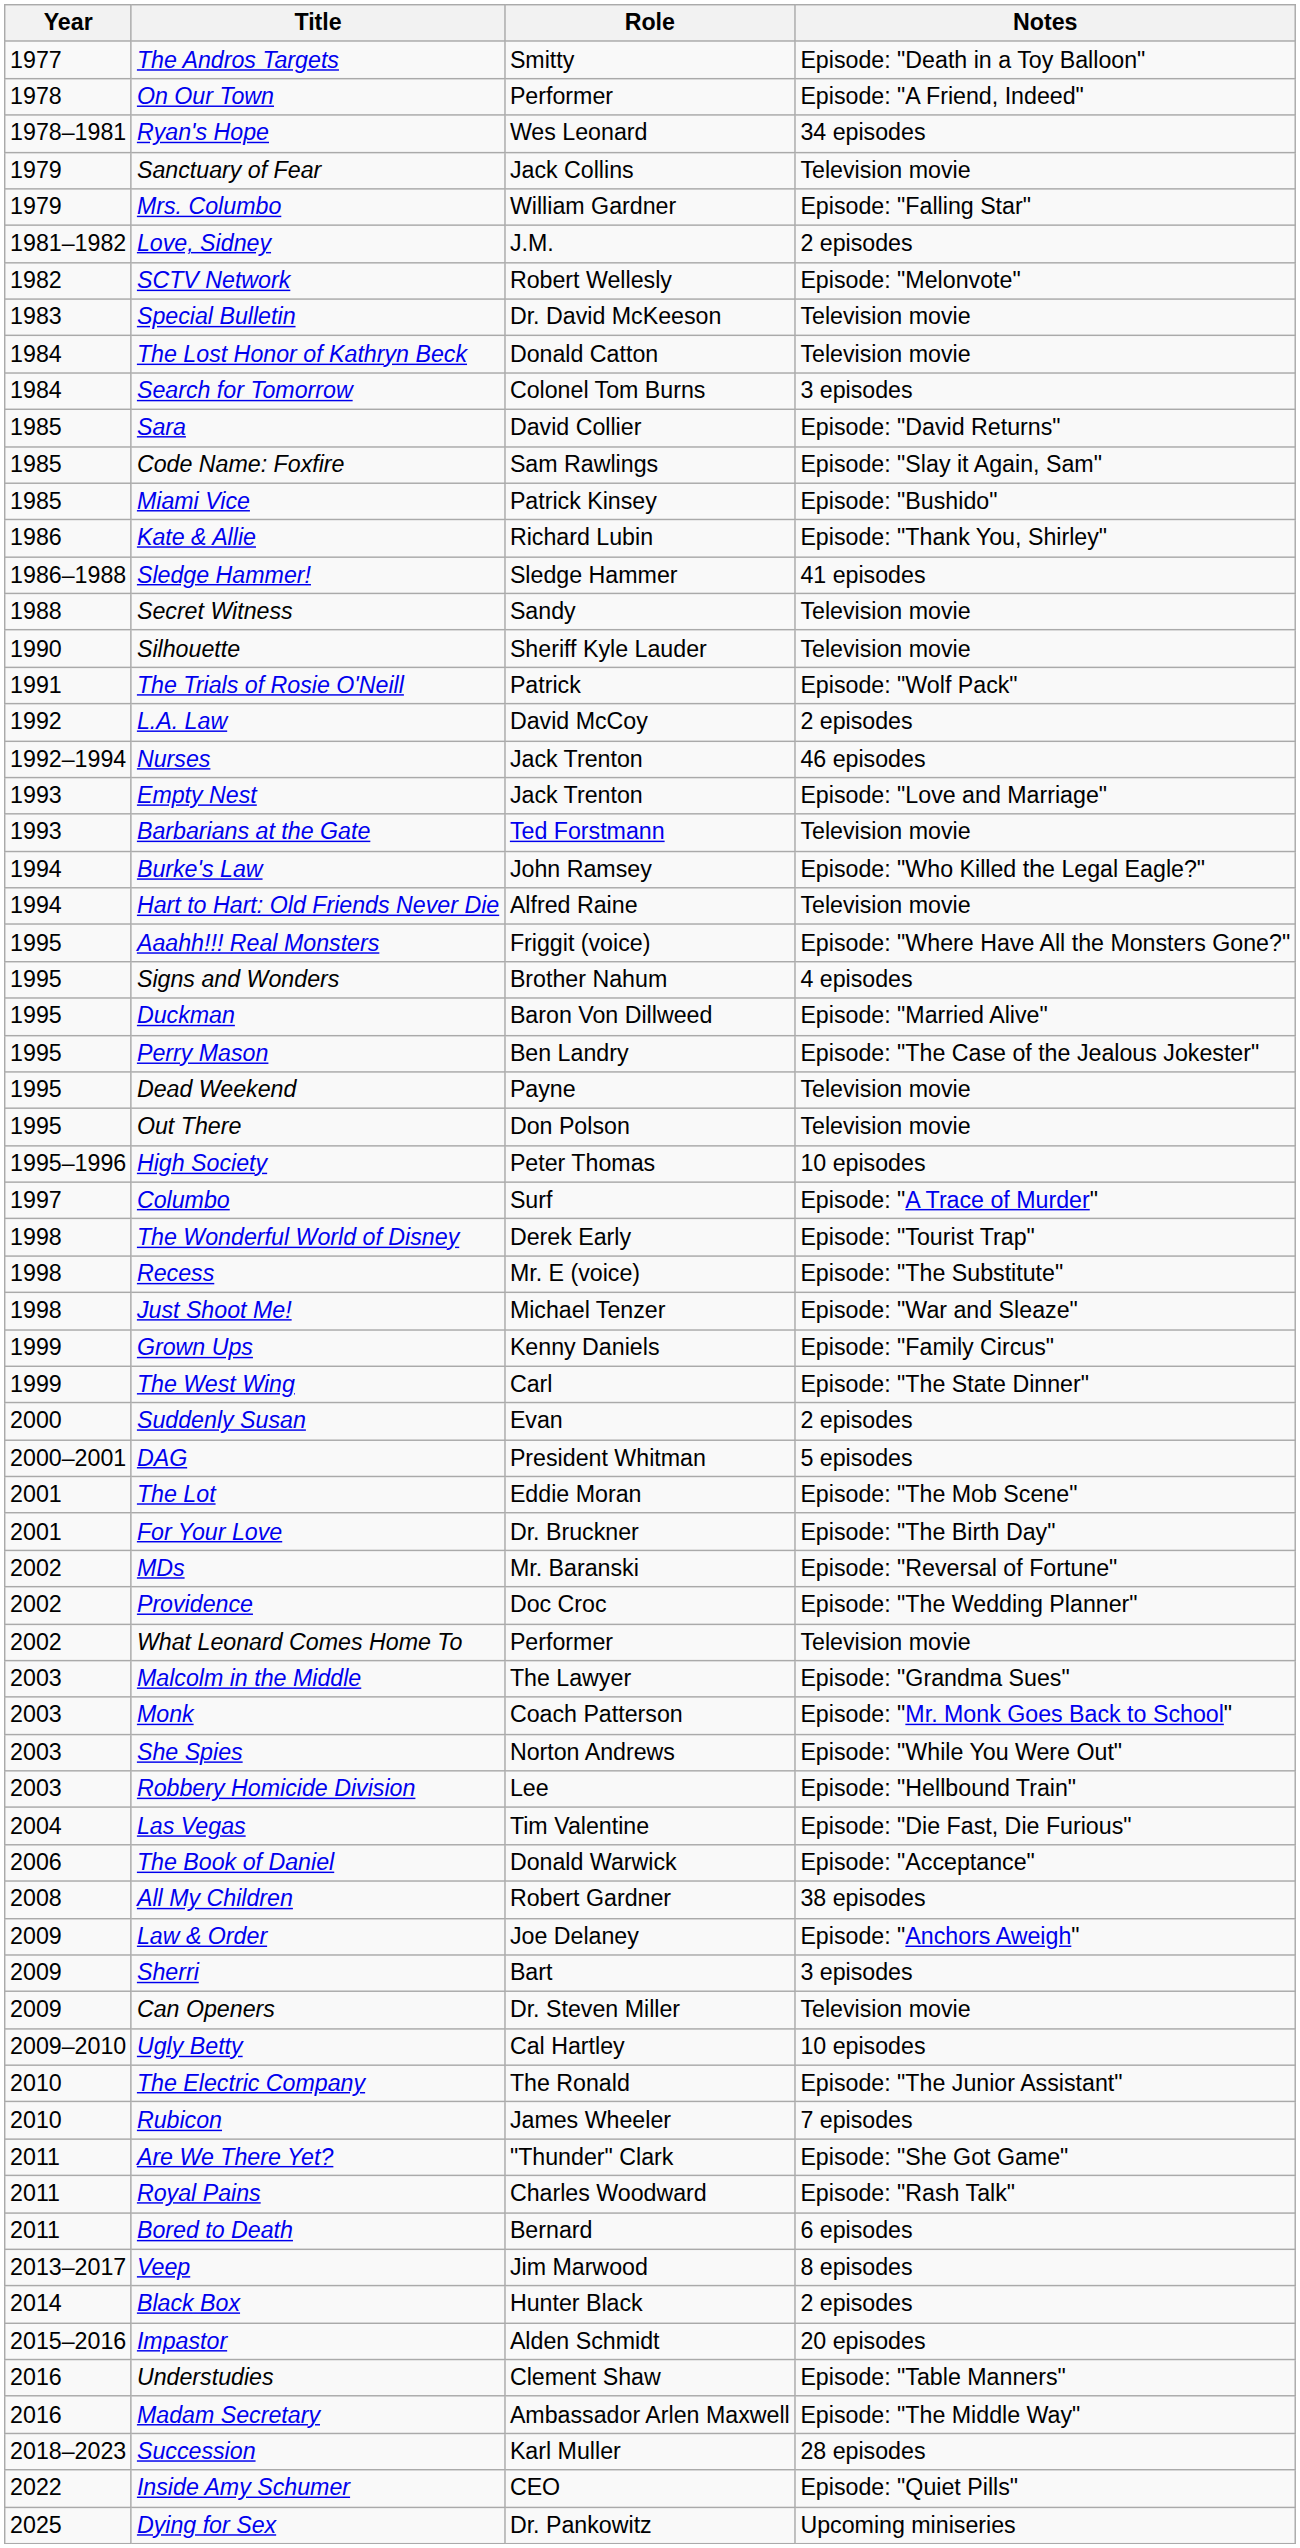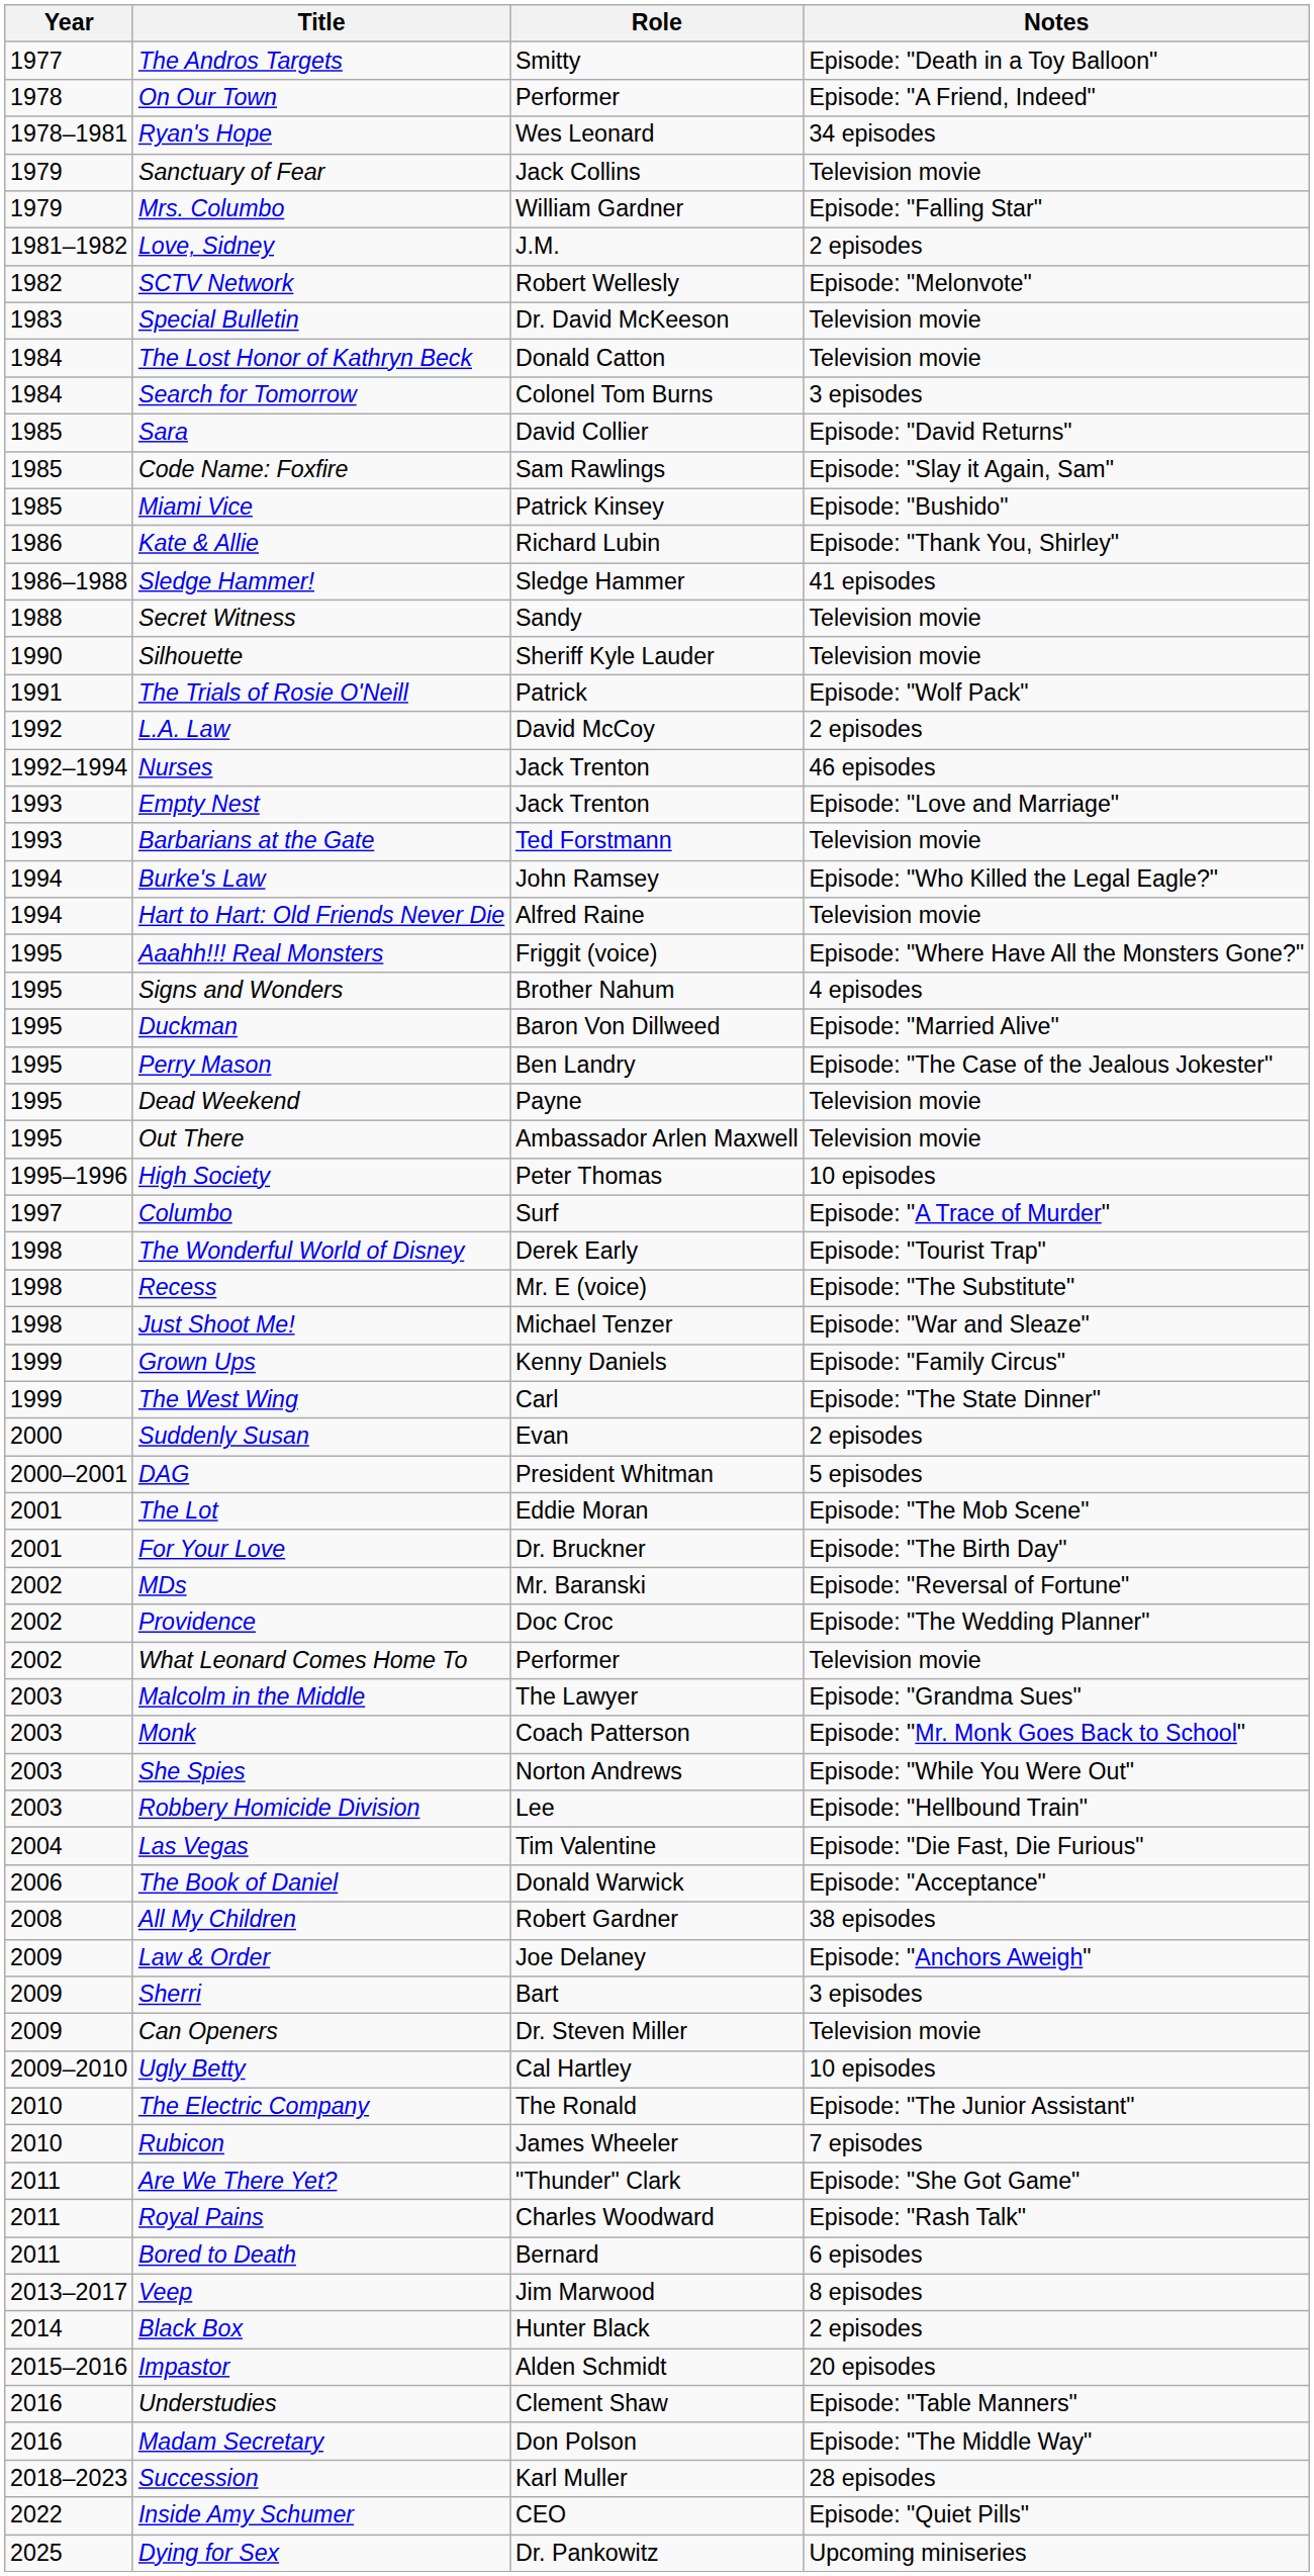Out There | Role: Don Polson -> Ambassador Arlen Maxwell
Madam Secretary | Role: Ambassador Arlen Maxwell -> Don Polson
